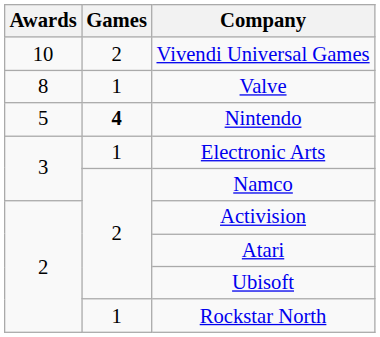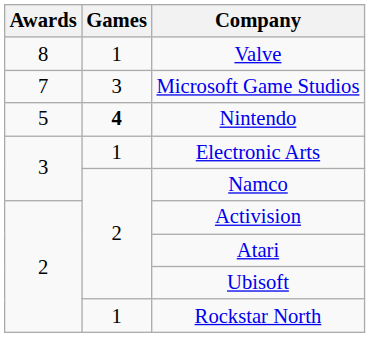- row: 10 | 2 | Vivendi Universal Games
+ row: 7 | 3 | Microsoft Game Studios
